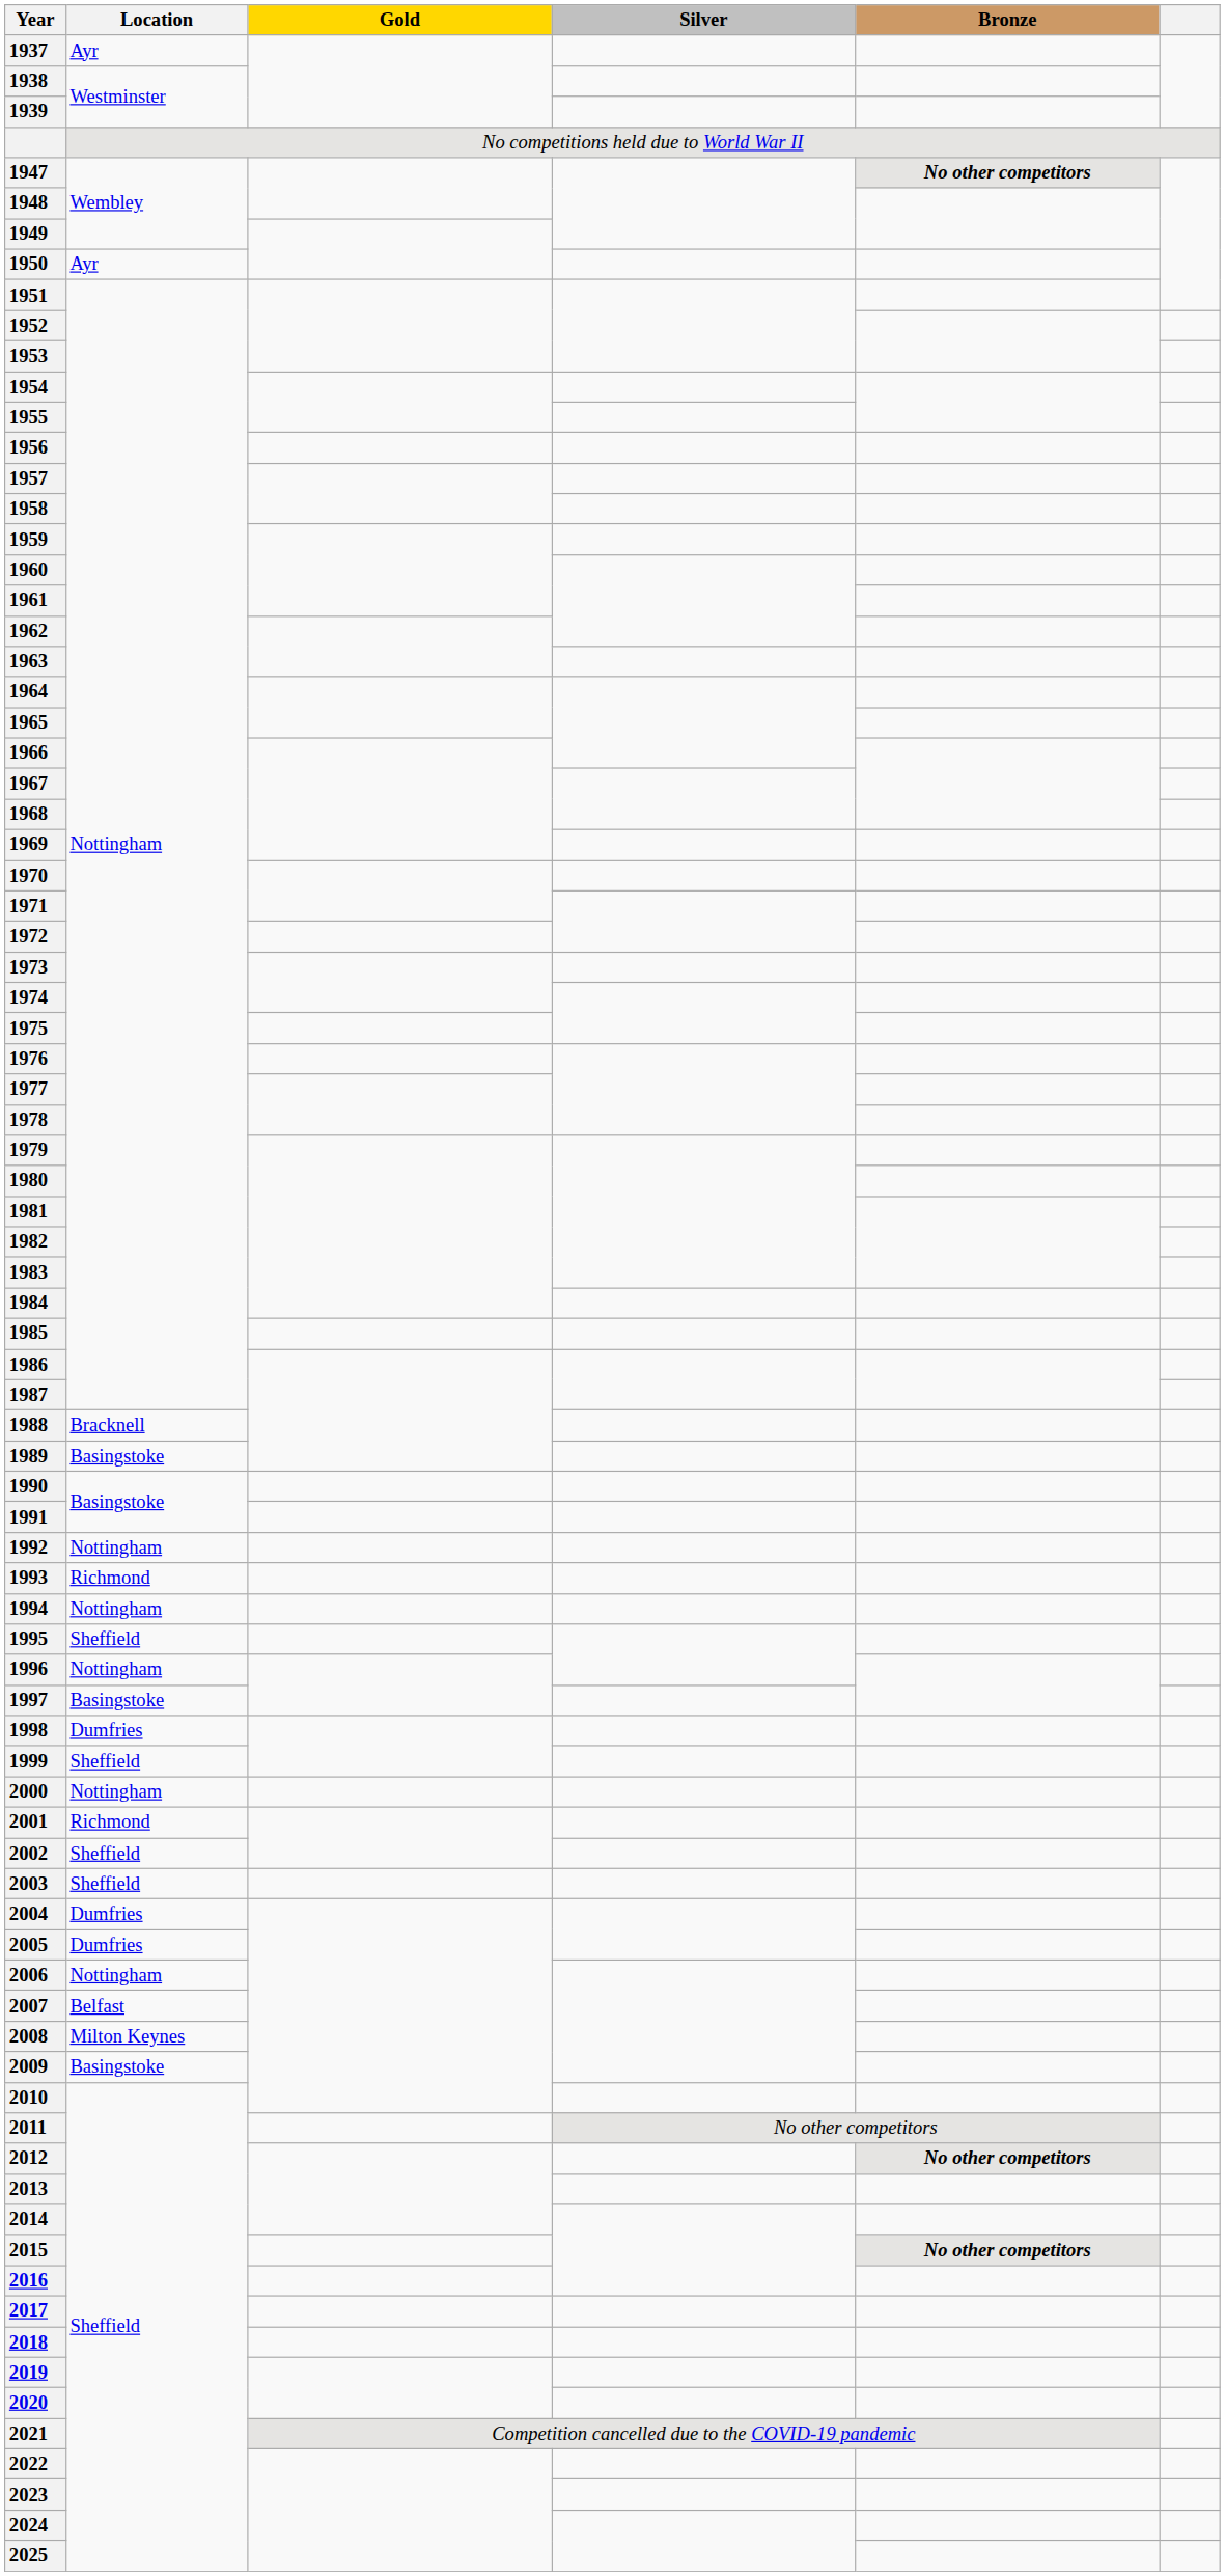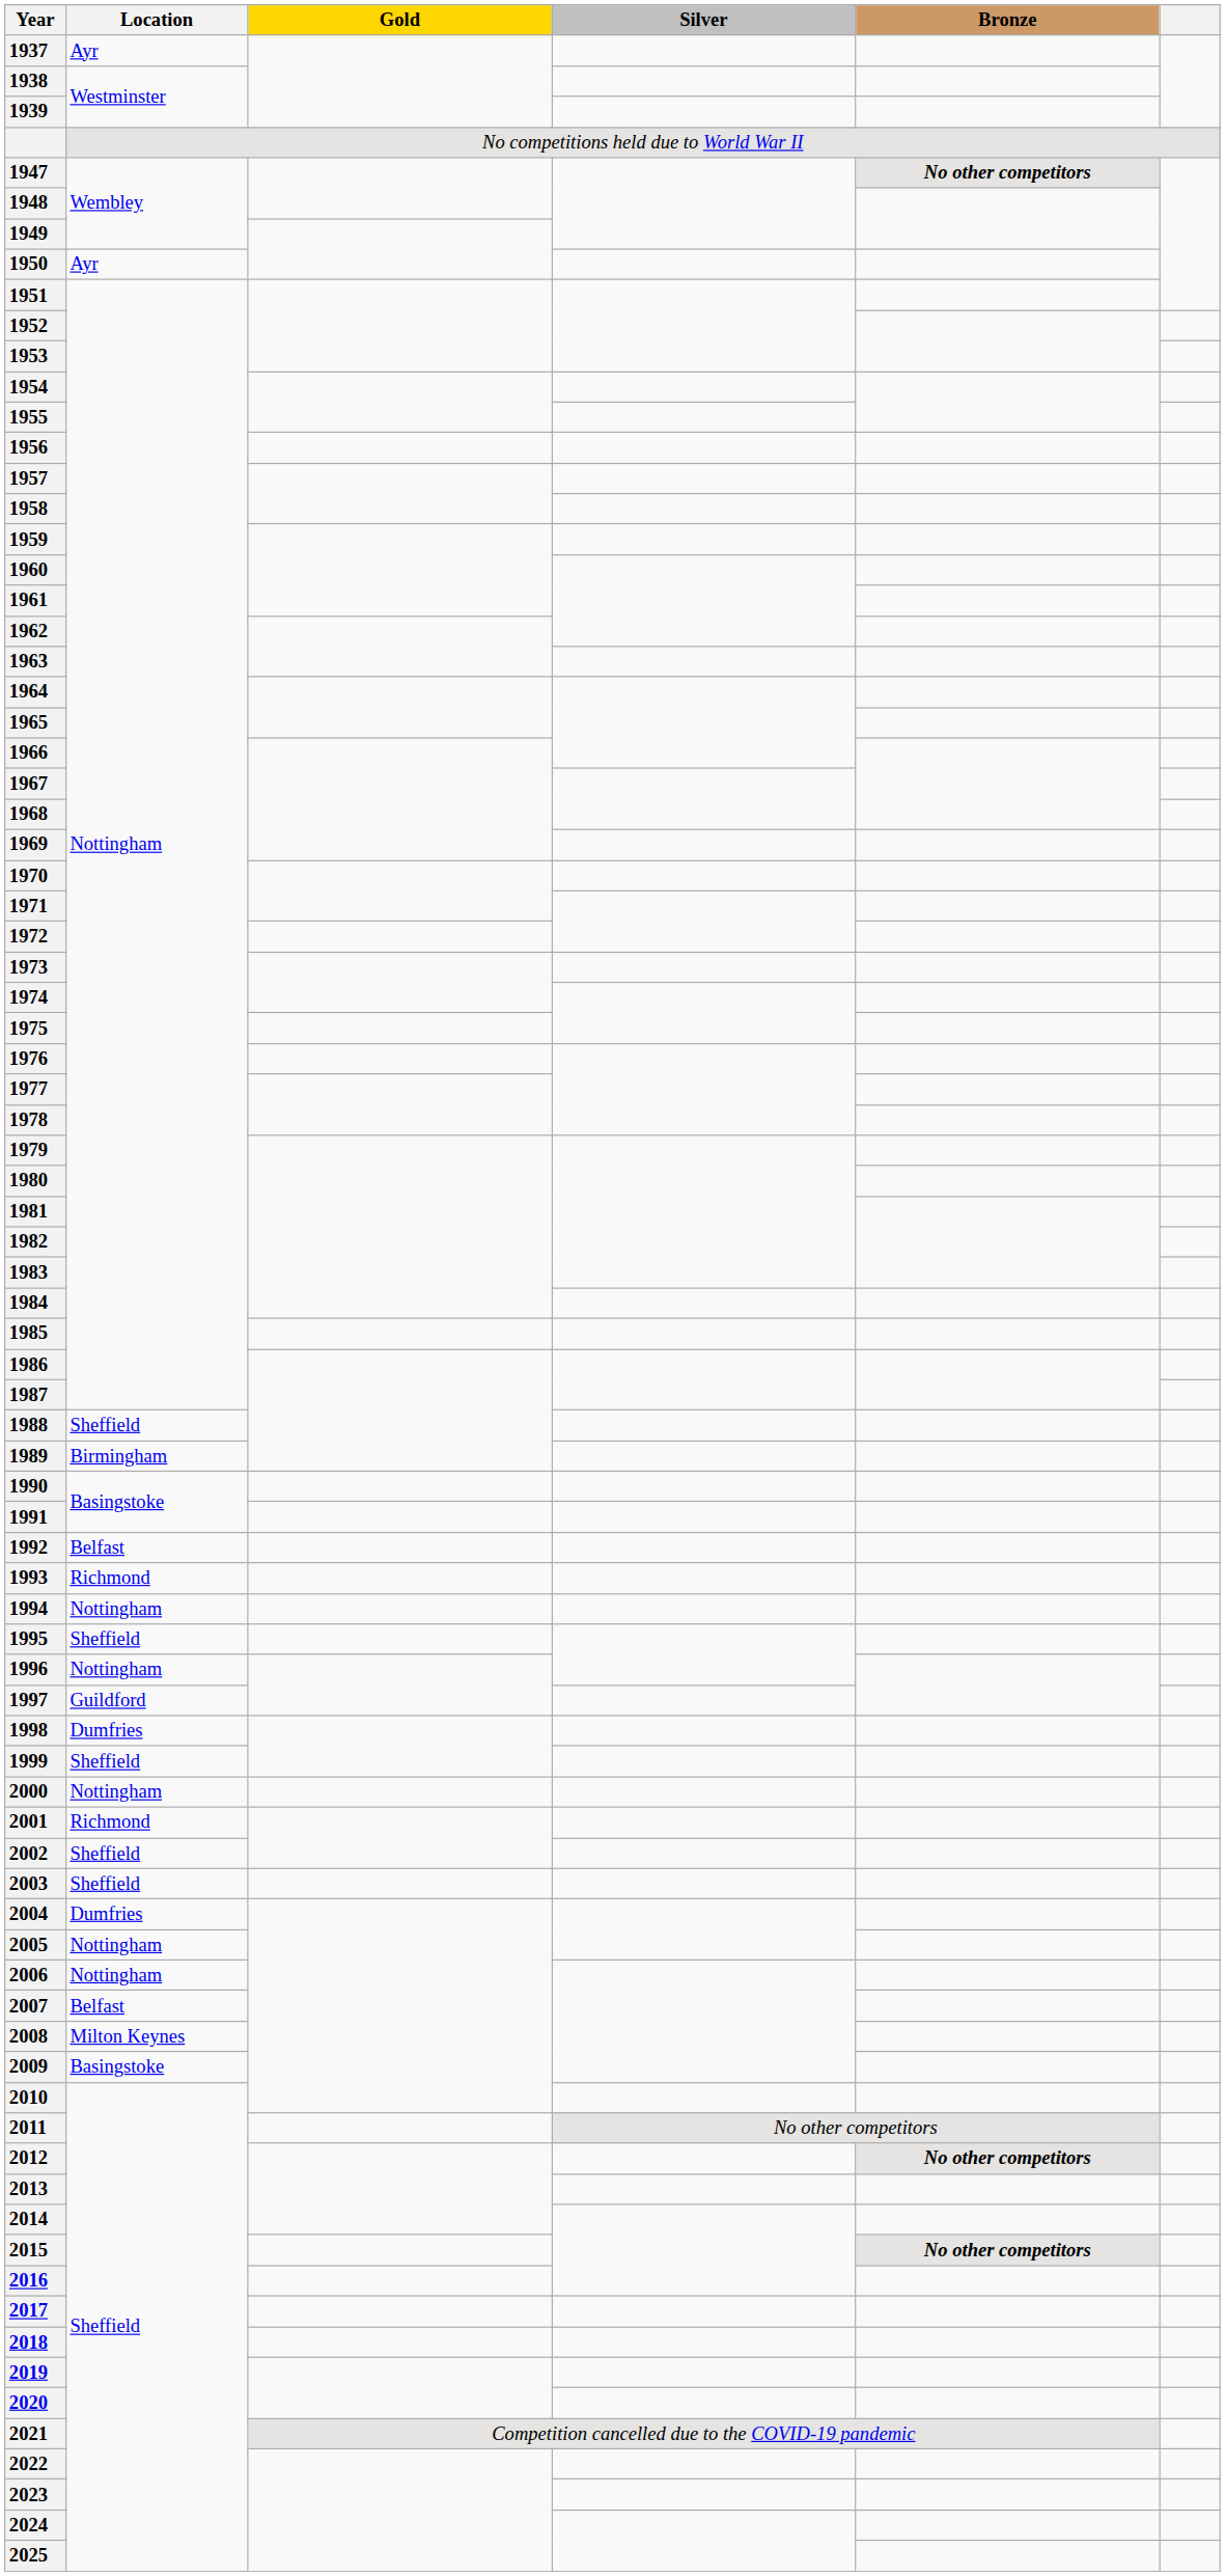1988 | Location: Bracknell -> Sheffield
1989 | Location: Basingstoke -> Birmingham
1992 | Location: Nottingham -> Belfast
1997 | Location: Basingstoke -> Guildford
2005 | Location: Dumfries -> Nottingham
